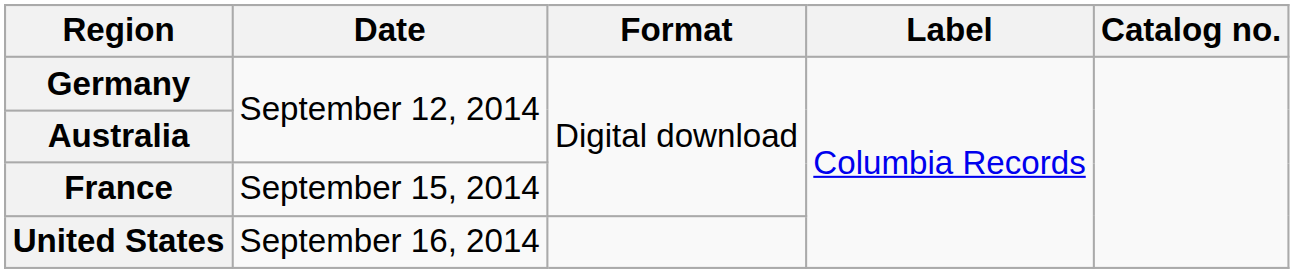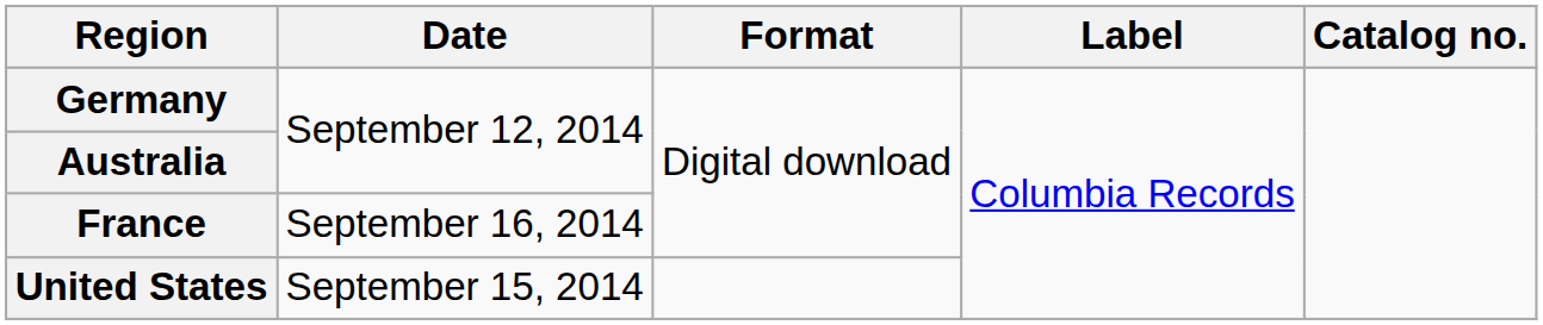France | Date: September 15, 2014 -> September 16, 2014
United States | Date: September 16, 2014 -> September 15, 2014
